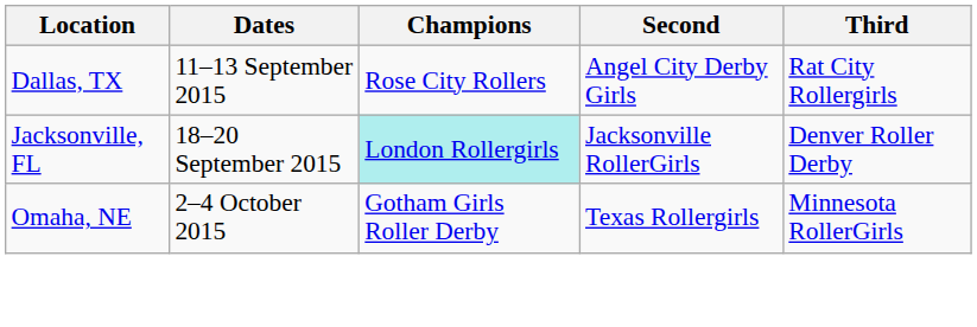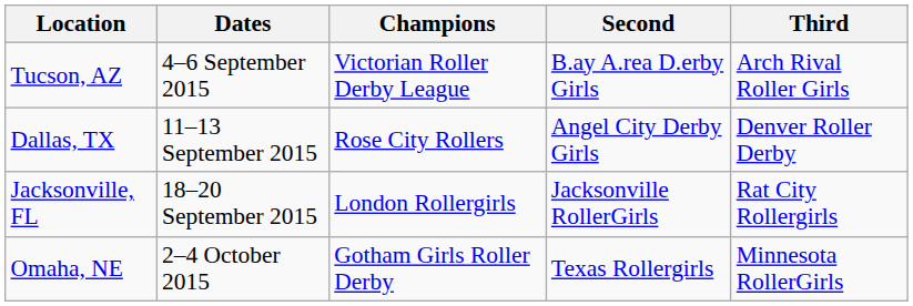+ row: Tucson, AZ | 4–6 September 2015 | Victorian Roller Derby League | B.ay A.rea D.erby Girls | Arch Rival Roller Girls
Dallas, TX | Third: Rat City Rollergirls -> Denver Roller Derby
Jacksonville, FL | Champions: paleturquoise background -> no background
Jacksonville, FL | Third: Denver Roller Derby -> Rat City Rollergirls
